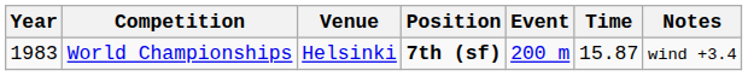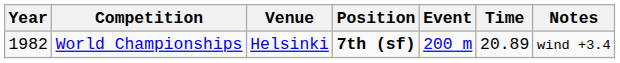World Championships | Year: 1983 -> 1982
World Championships | Time: 15.87 -> 20.89
